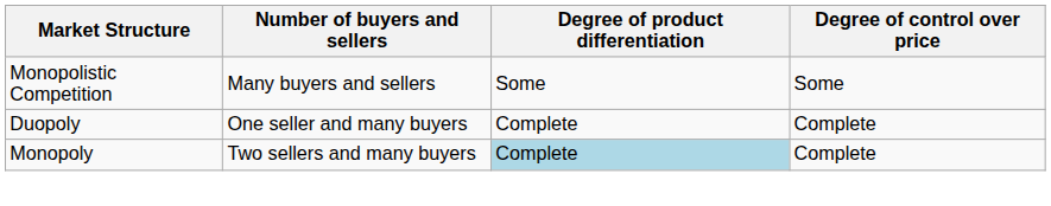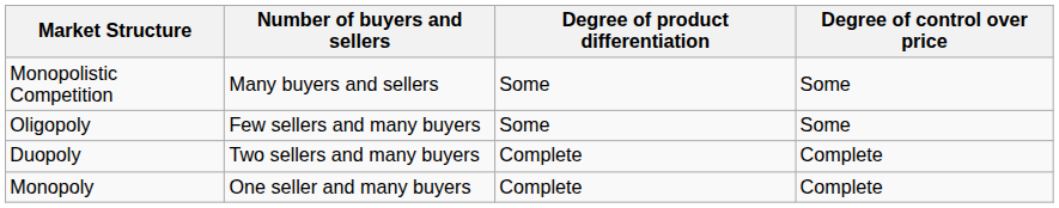+ row: Oligopoly | Few sellers and many buyers | Some | Some
Duopoly | Number of buyers and sellers: One seller and many buyers -> Two sellers and many buyers
Monopoly | Number of buyers and sellers: Two sellers and many buyers -> One seller and many buyers
Monopoly | Degree of product differentiation: lightblue background -> no background
